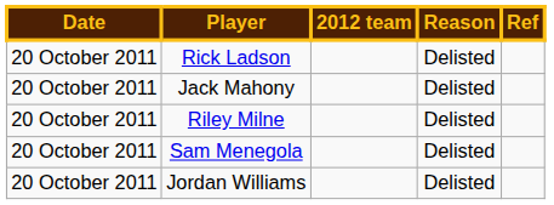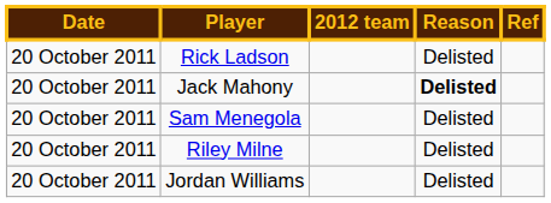Jack Mahony | Reason: normal -> bold
rows swapped: Sam Menegola <-> Riley Milne
